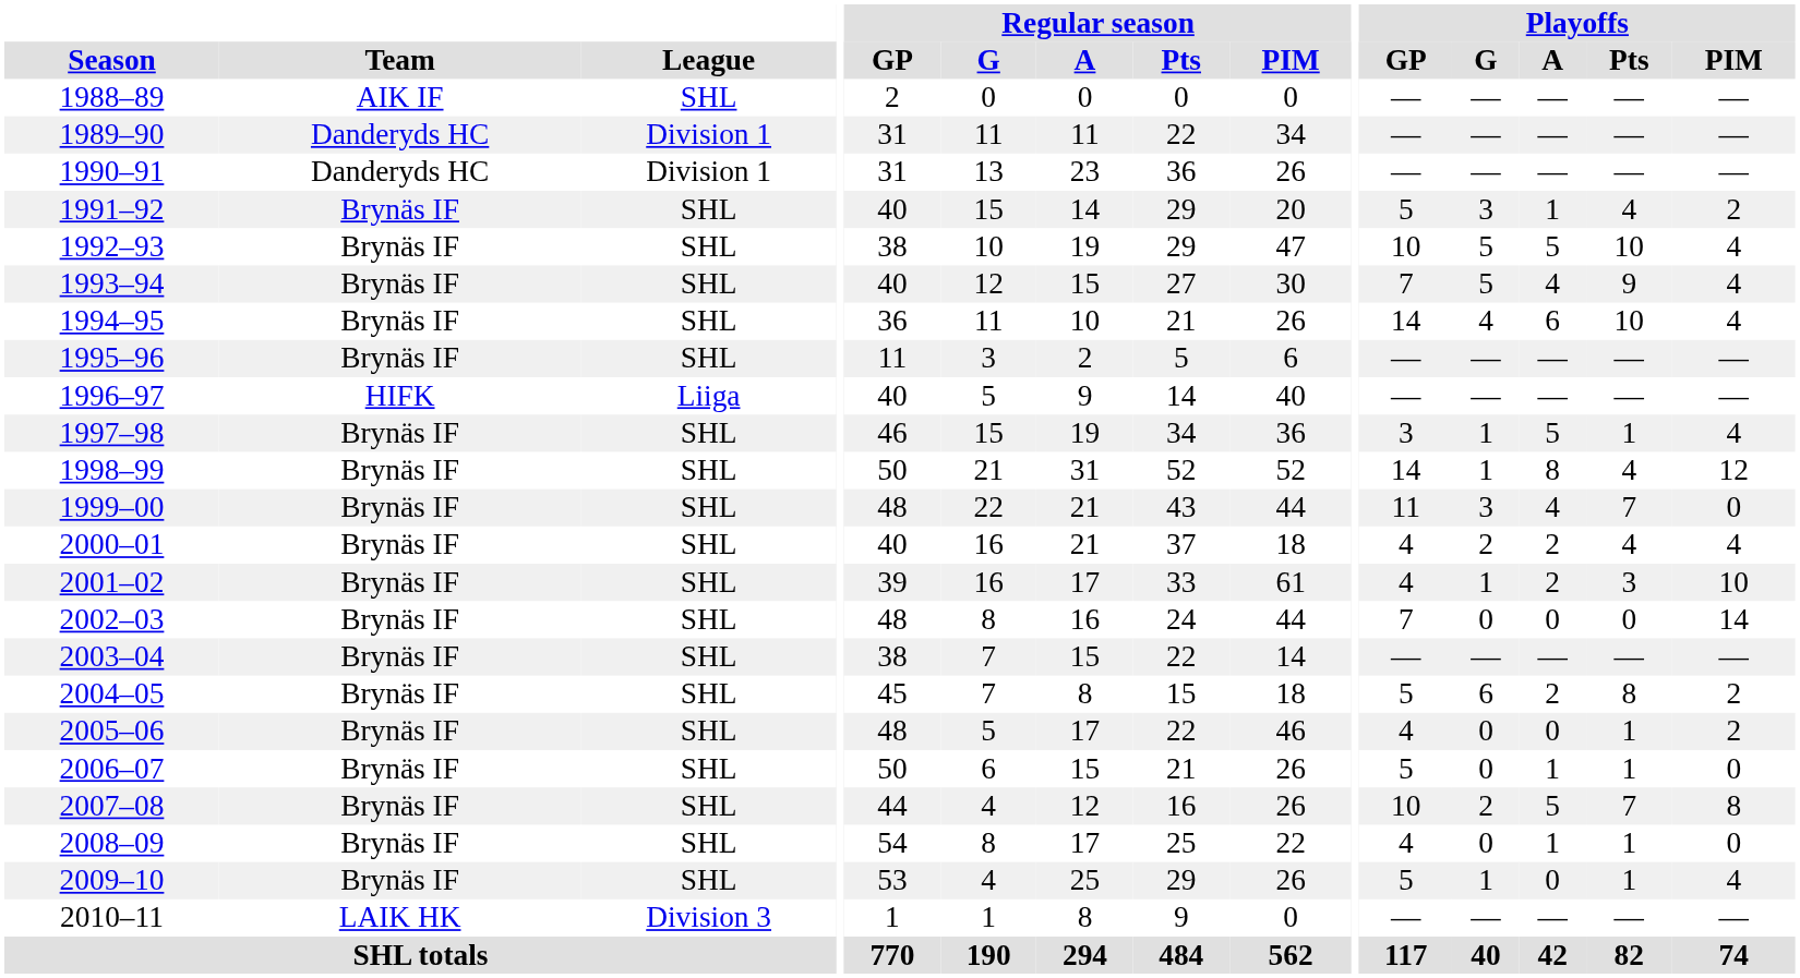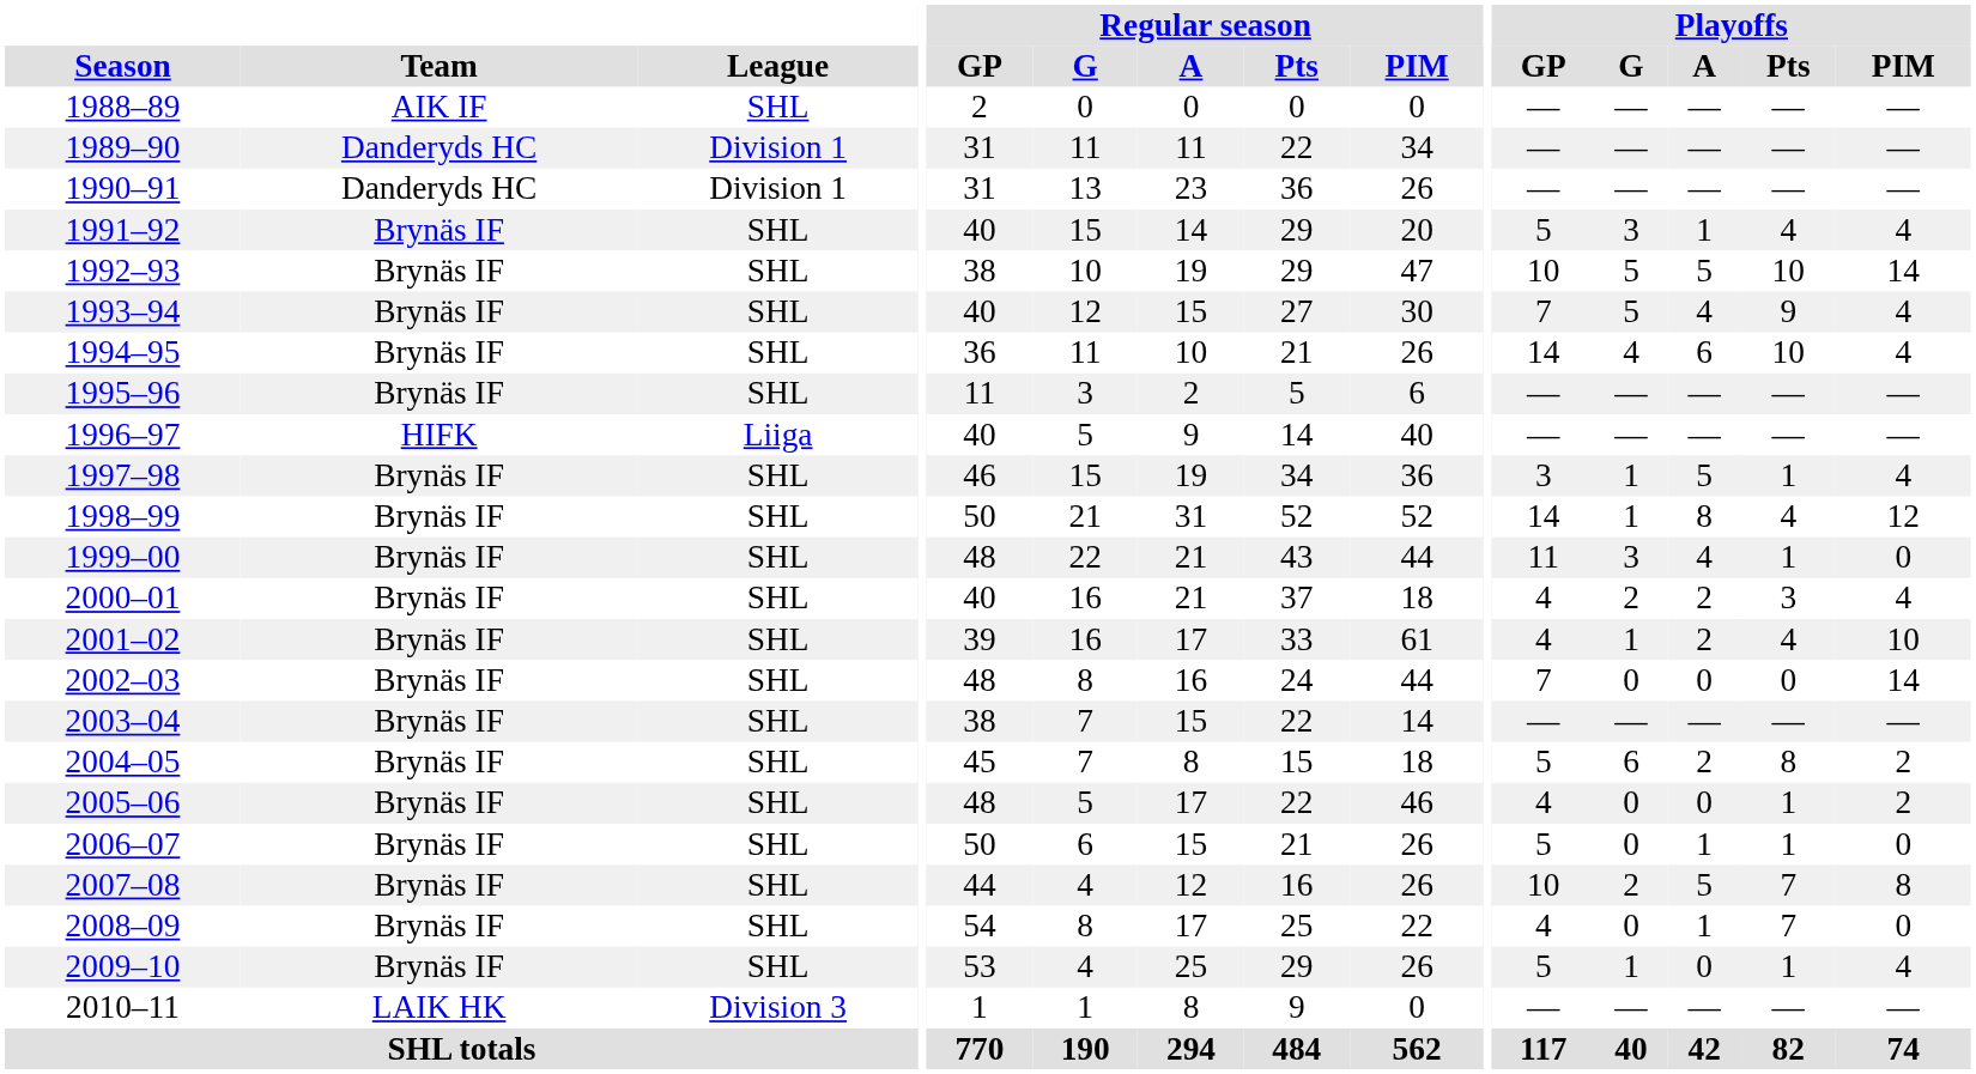1991–92 | Playoffs / PIM: 2 -> 4
1992–93 | Playoffs / PIM: 4 -> 14
1999–00 | Playoffs / Pts: 7 -> 1
2000–01 | Playoffs / Pts: 4 -> 3
2001–02 | Playoffs / Pts: 3 -> 4
2008–09 | Playoffs / Pts: 1 -> 7
